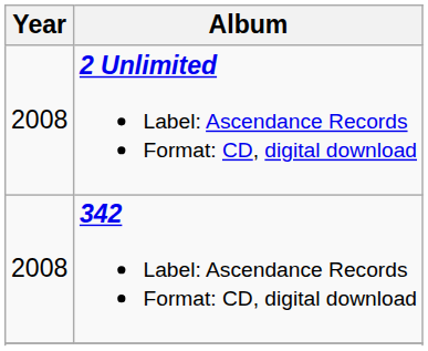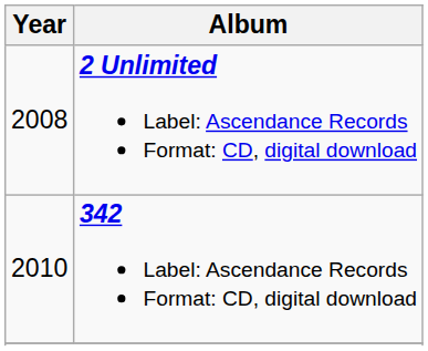342 Label: Ascendance Records Format: CD, digital download | Year: 2008 -> 2010
